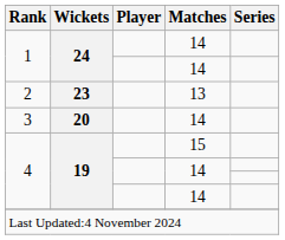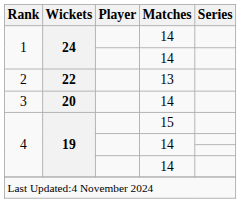2 | Wickets: 23 -> 22
